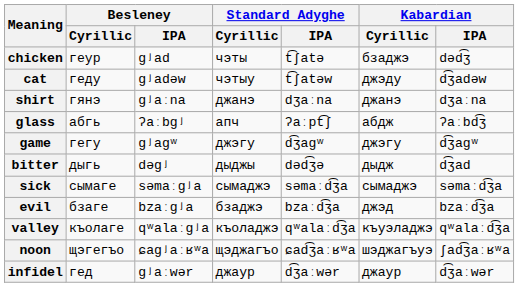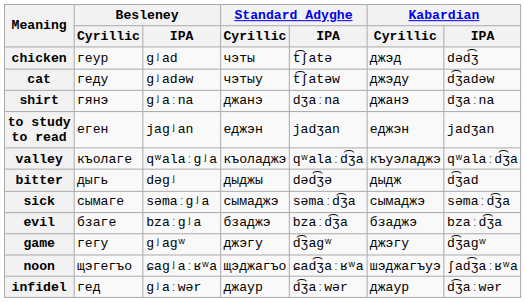chicken | Kabardian / Cyrillic: бзаджэ -> джэд
+ row: to study to read | еген | jaɡʲan | еджэн | jadʒan | еджэн | jadʒan
- row: glass | абгь | ʔaːbgʲ | апч | ʔaːpt͡ʃ | абдж | ʔaːbd͡ʒ
rows swapped: game <-> valley
evil | Kabardian / Cyrillic: джэд -> бзаджэ
